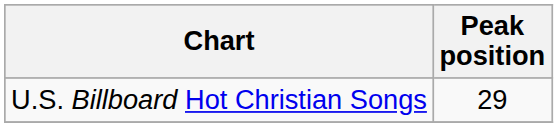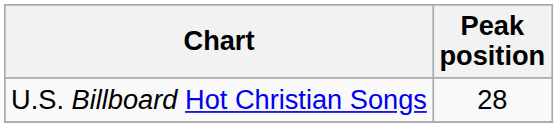U.S. Billboard Hot Christian Songs | Peak position: 29 -> 28
